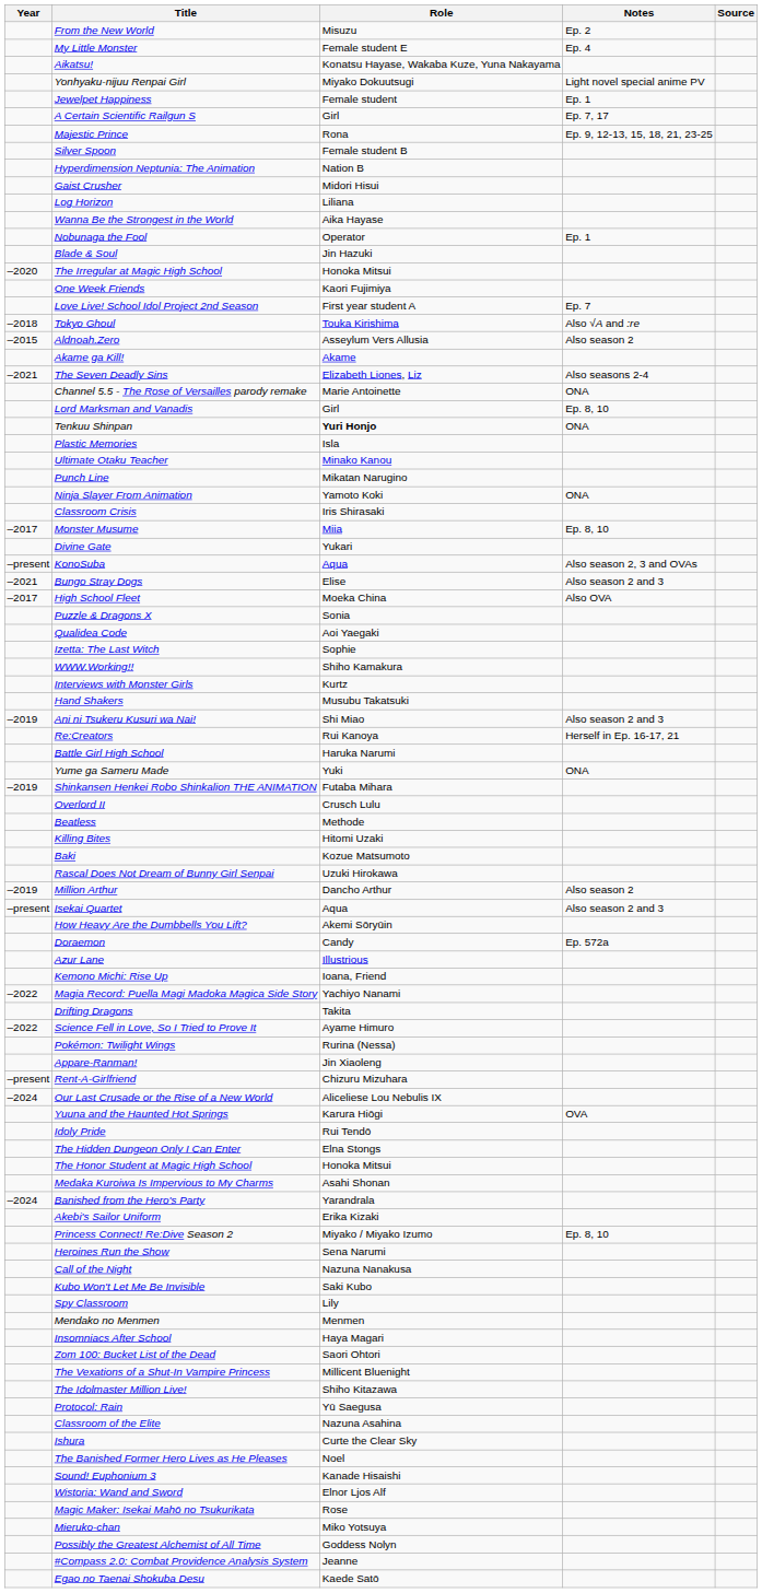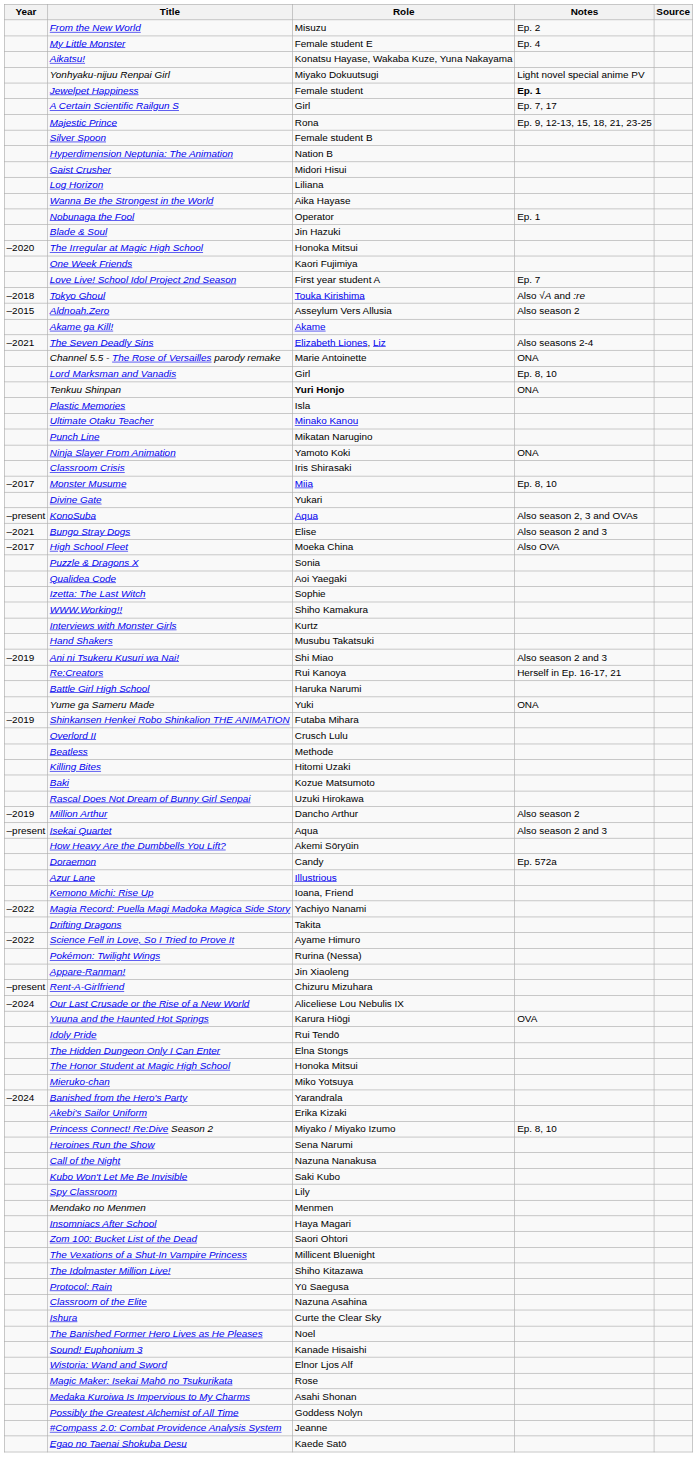Jewelpet Happiness | Notes: normal -> bold
rows swapped: Mieruko-chan <-> Medaka Kuroiwa Is Impervious to My Charms
